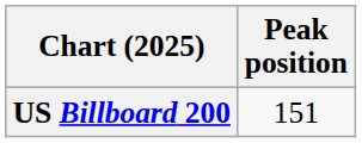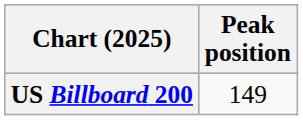US Billboard 200 | Peak position: 151 -> 149
